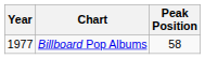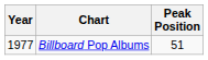Billboard Pop Albums | Peak Position: 58 -> 51
